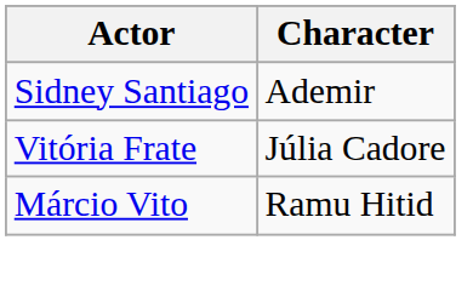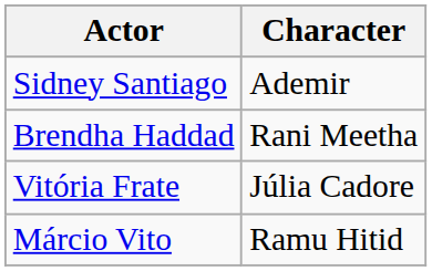+ row: Brendha Haddad | Rani Meetha
